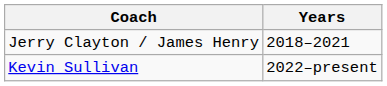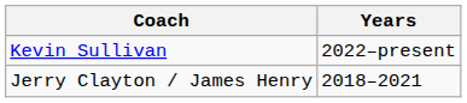rows swapped: Jerry Clayton / James Henry <-> Kevin Sullivan
